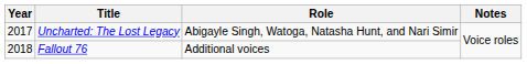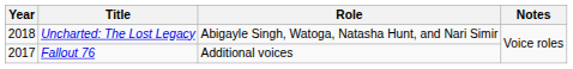Uncharted: The Lost Legacy | Year: 2017 -> 2018
Fallout 76 | Year: 2018 -> 2017
